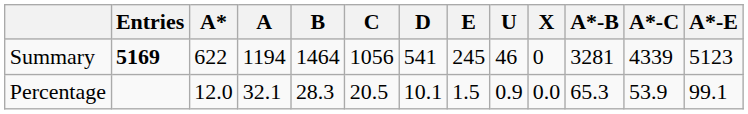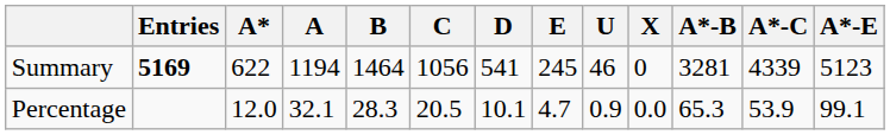Percentage | E: 1.5 -> 4.7
